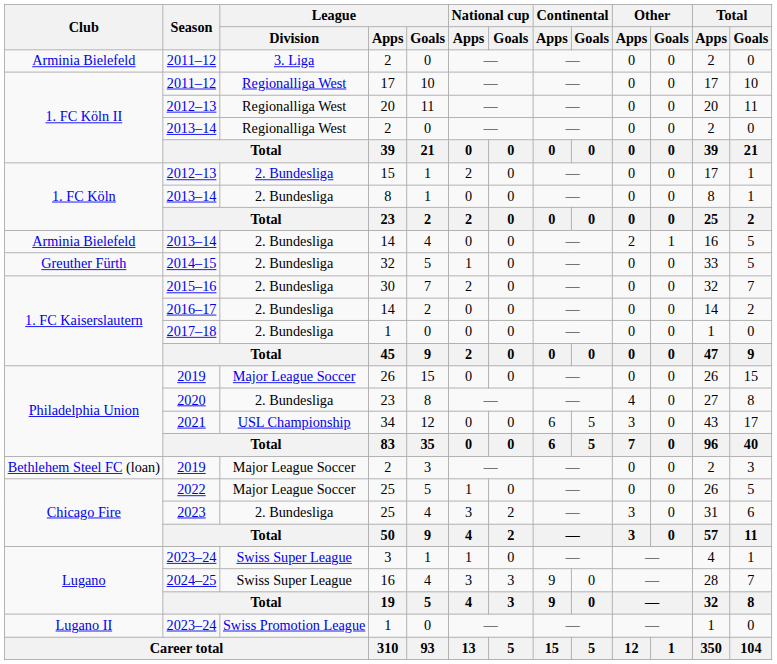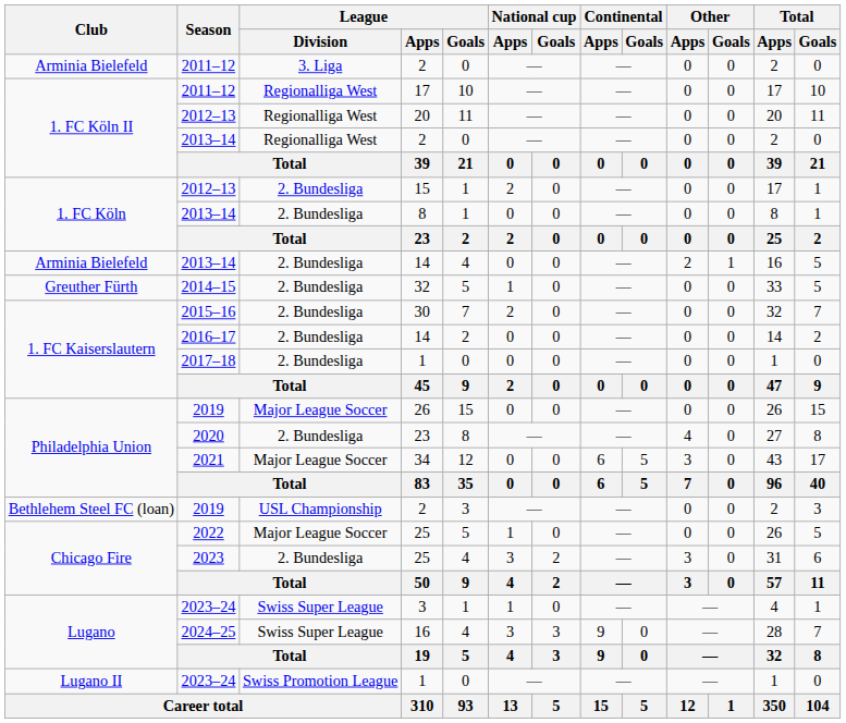34 | League / Division: USL Championship -> Major League Soccer
2019 / 2 | League / Division: Major League Soccer -> USL Championship
